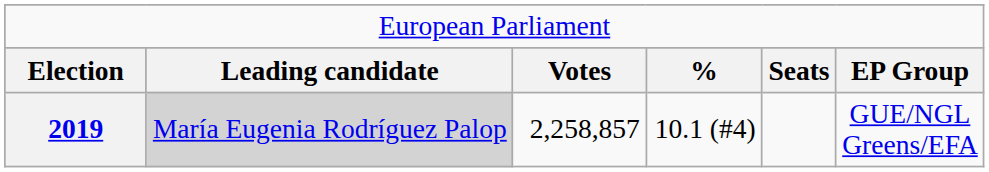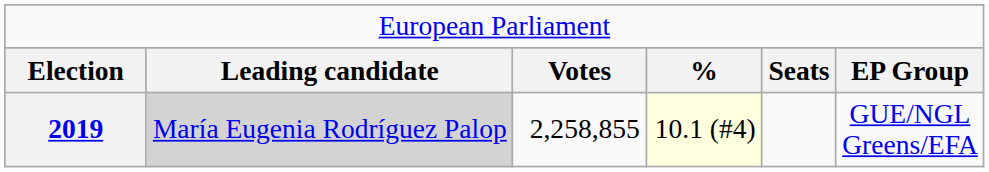2019 | column 3: 2,258,857 -> 2,258,855
2019 | column 4: no background -> lightyellow background
